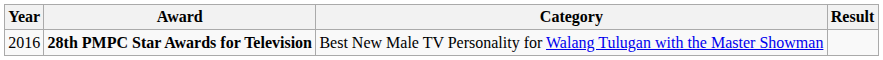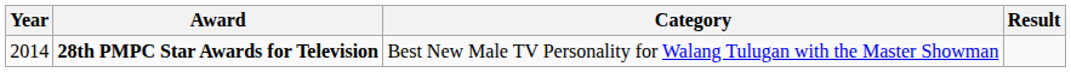28th PMPC Star Awards for Television | Year: 2016 -> 2014
